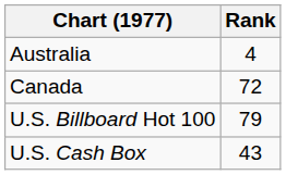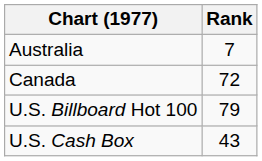Australia | Rank: 4 -> 7
